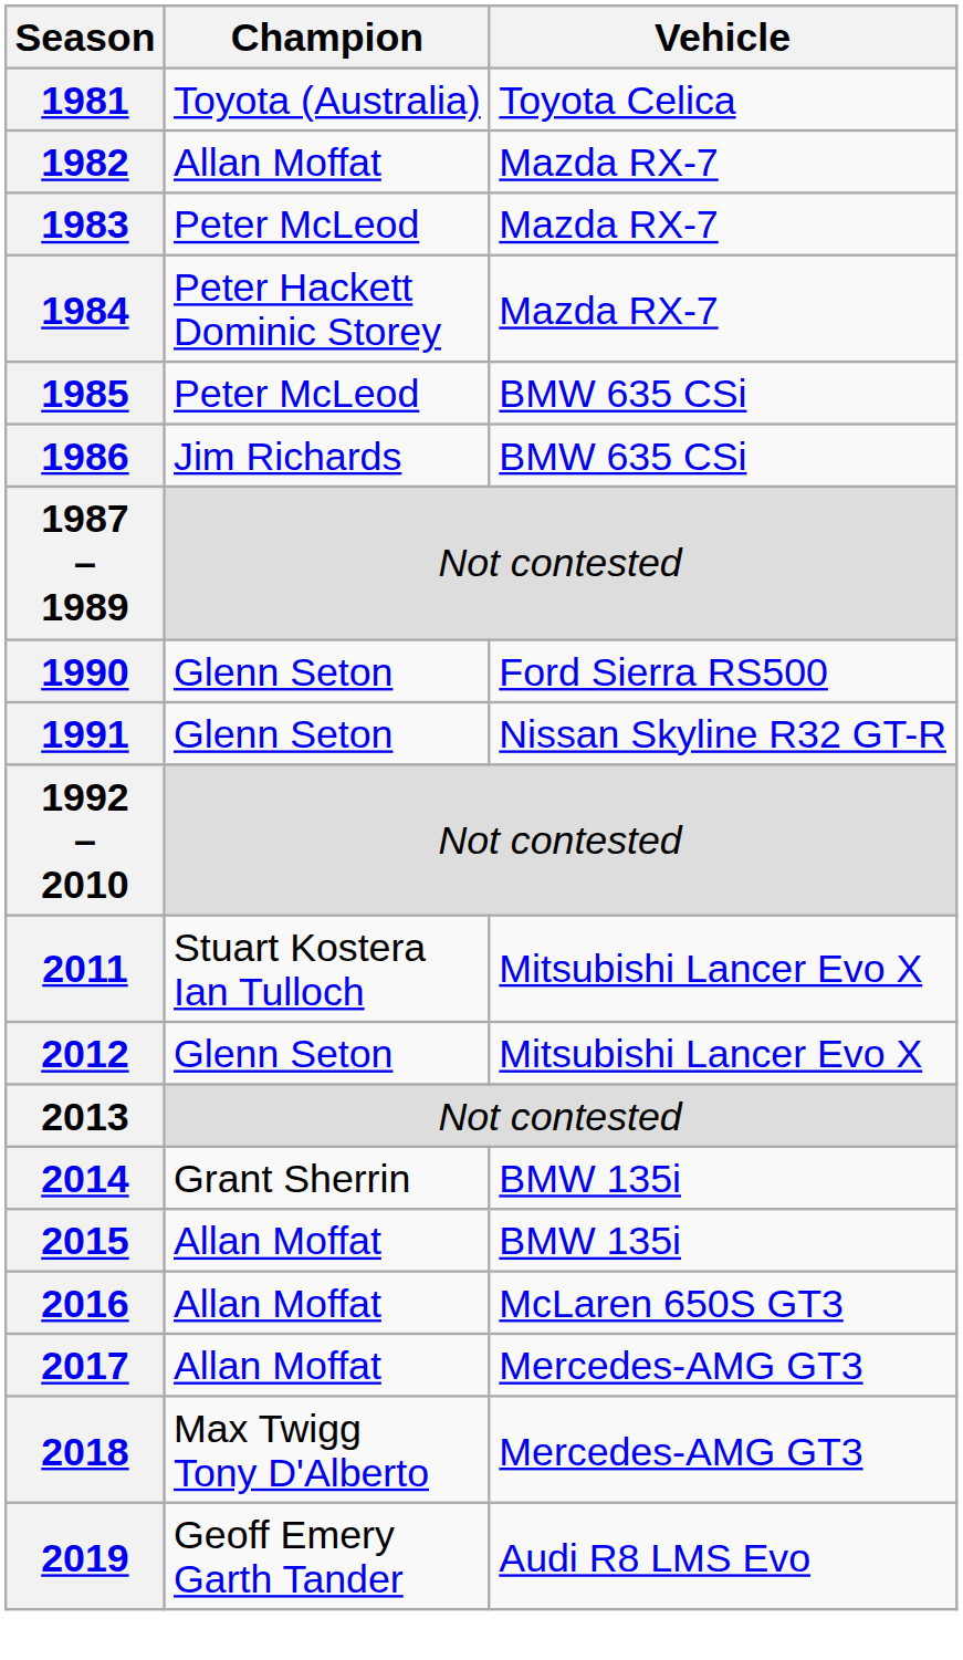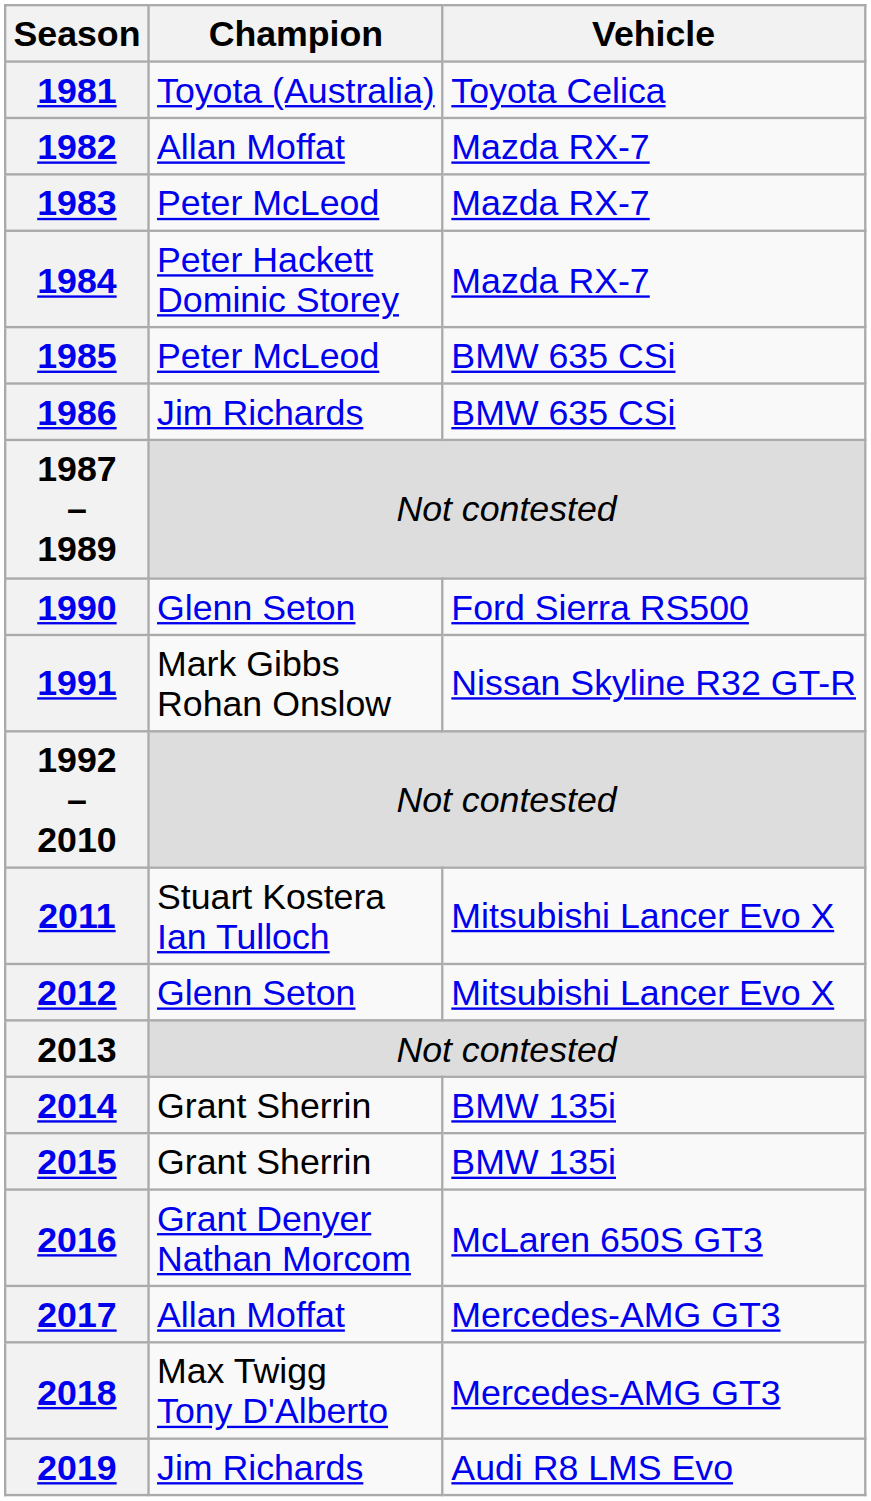1991 | Champion: Glenn Seton -> Mark Gibbs Rohan Onslow
2015 | Champion: Allan Moffat -> Grant Sherrin
2016 | Champion: Allan Moffat -> Grant Denyer Nathan Morcom
2019 | Champion: Geoff Emery Garth Tander -> Jim Richards
